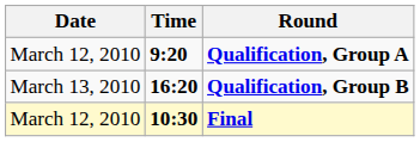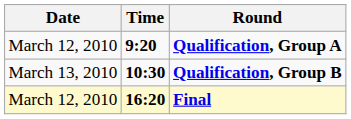Qualification, Group B | Time: 16:20 -> 10:30
Final | Time: 10:30 -> 16:20
